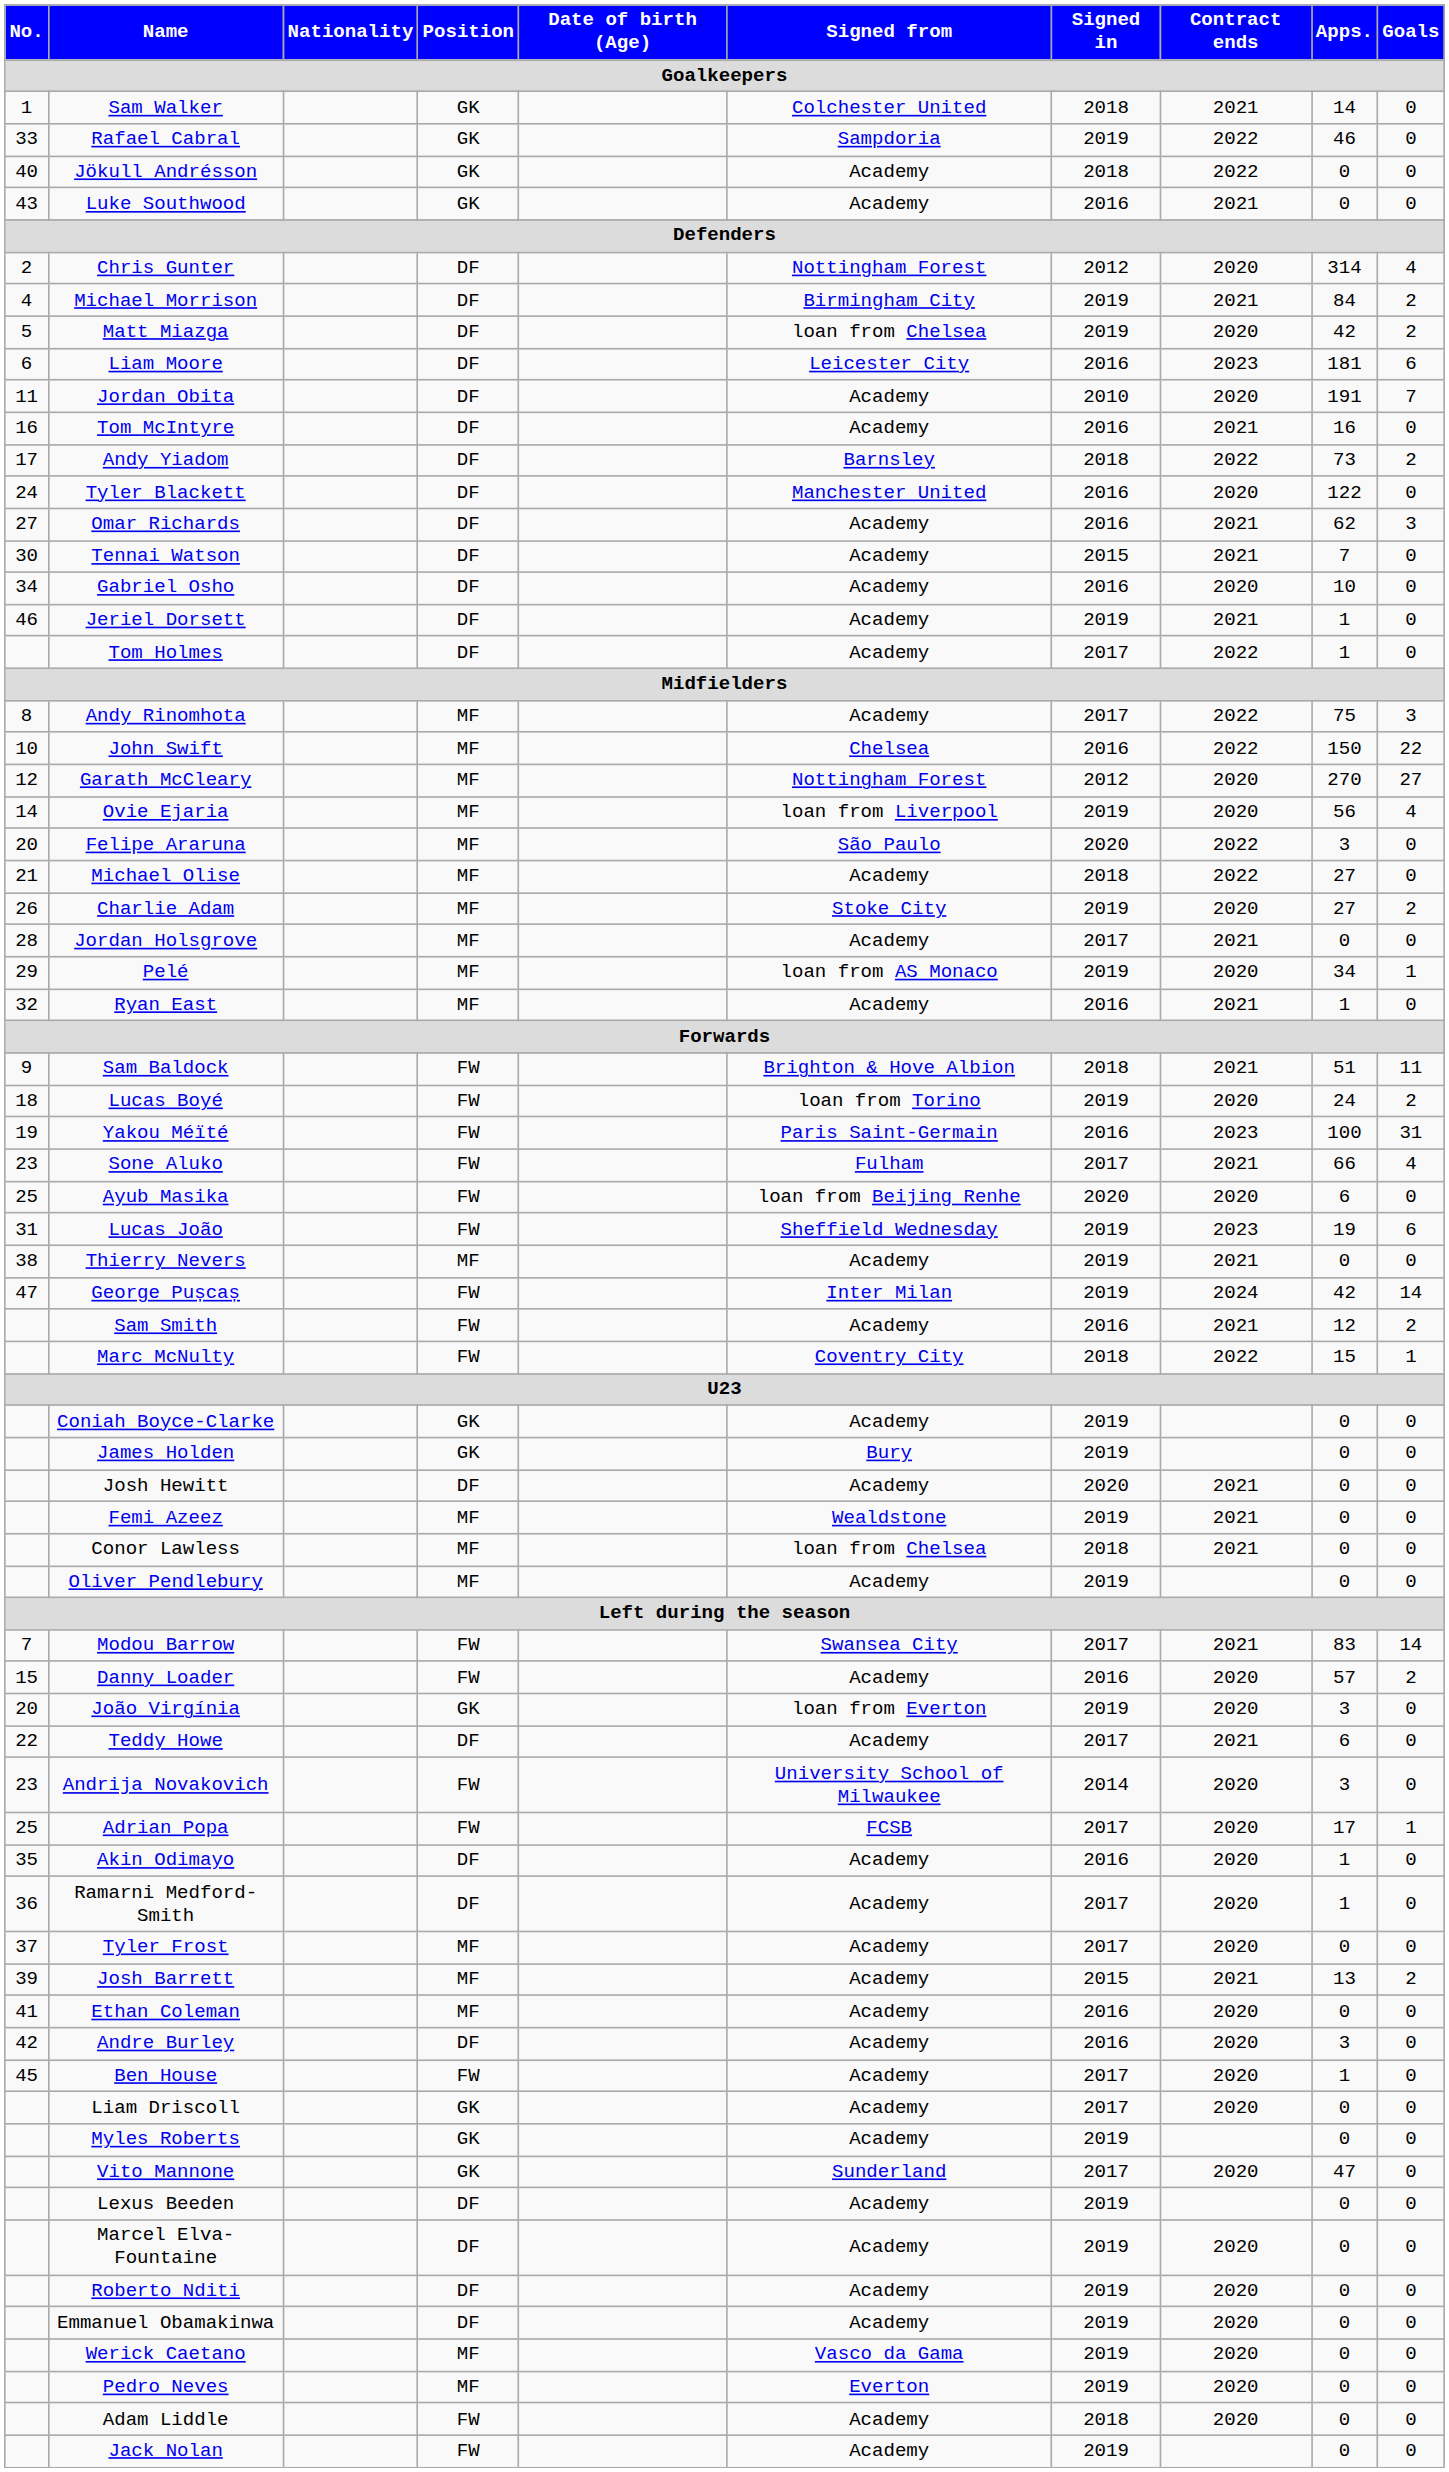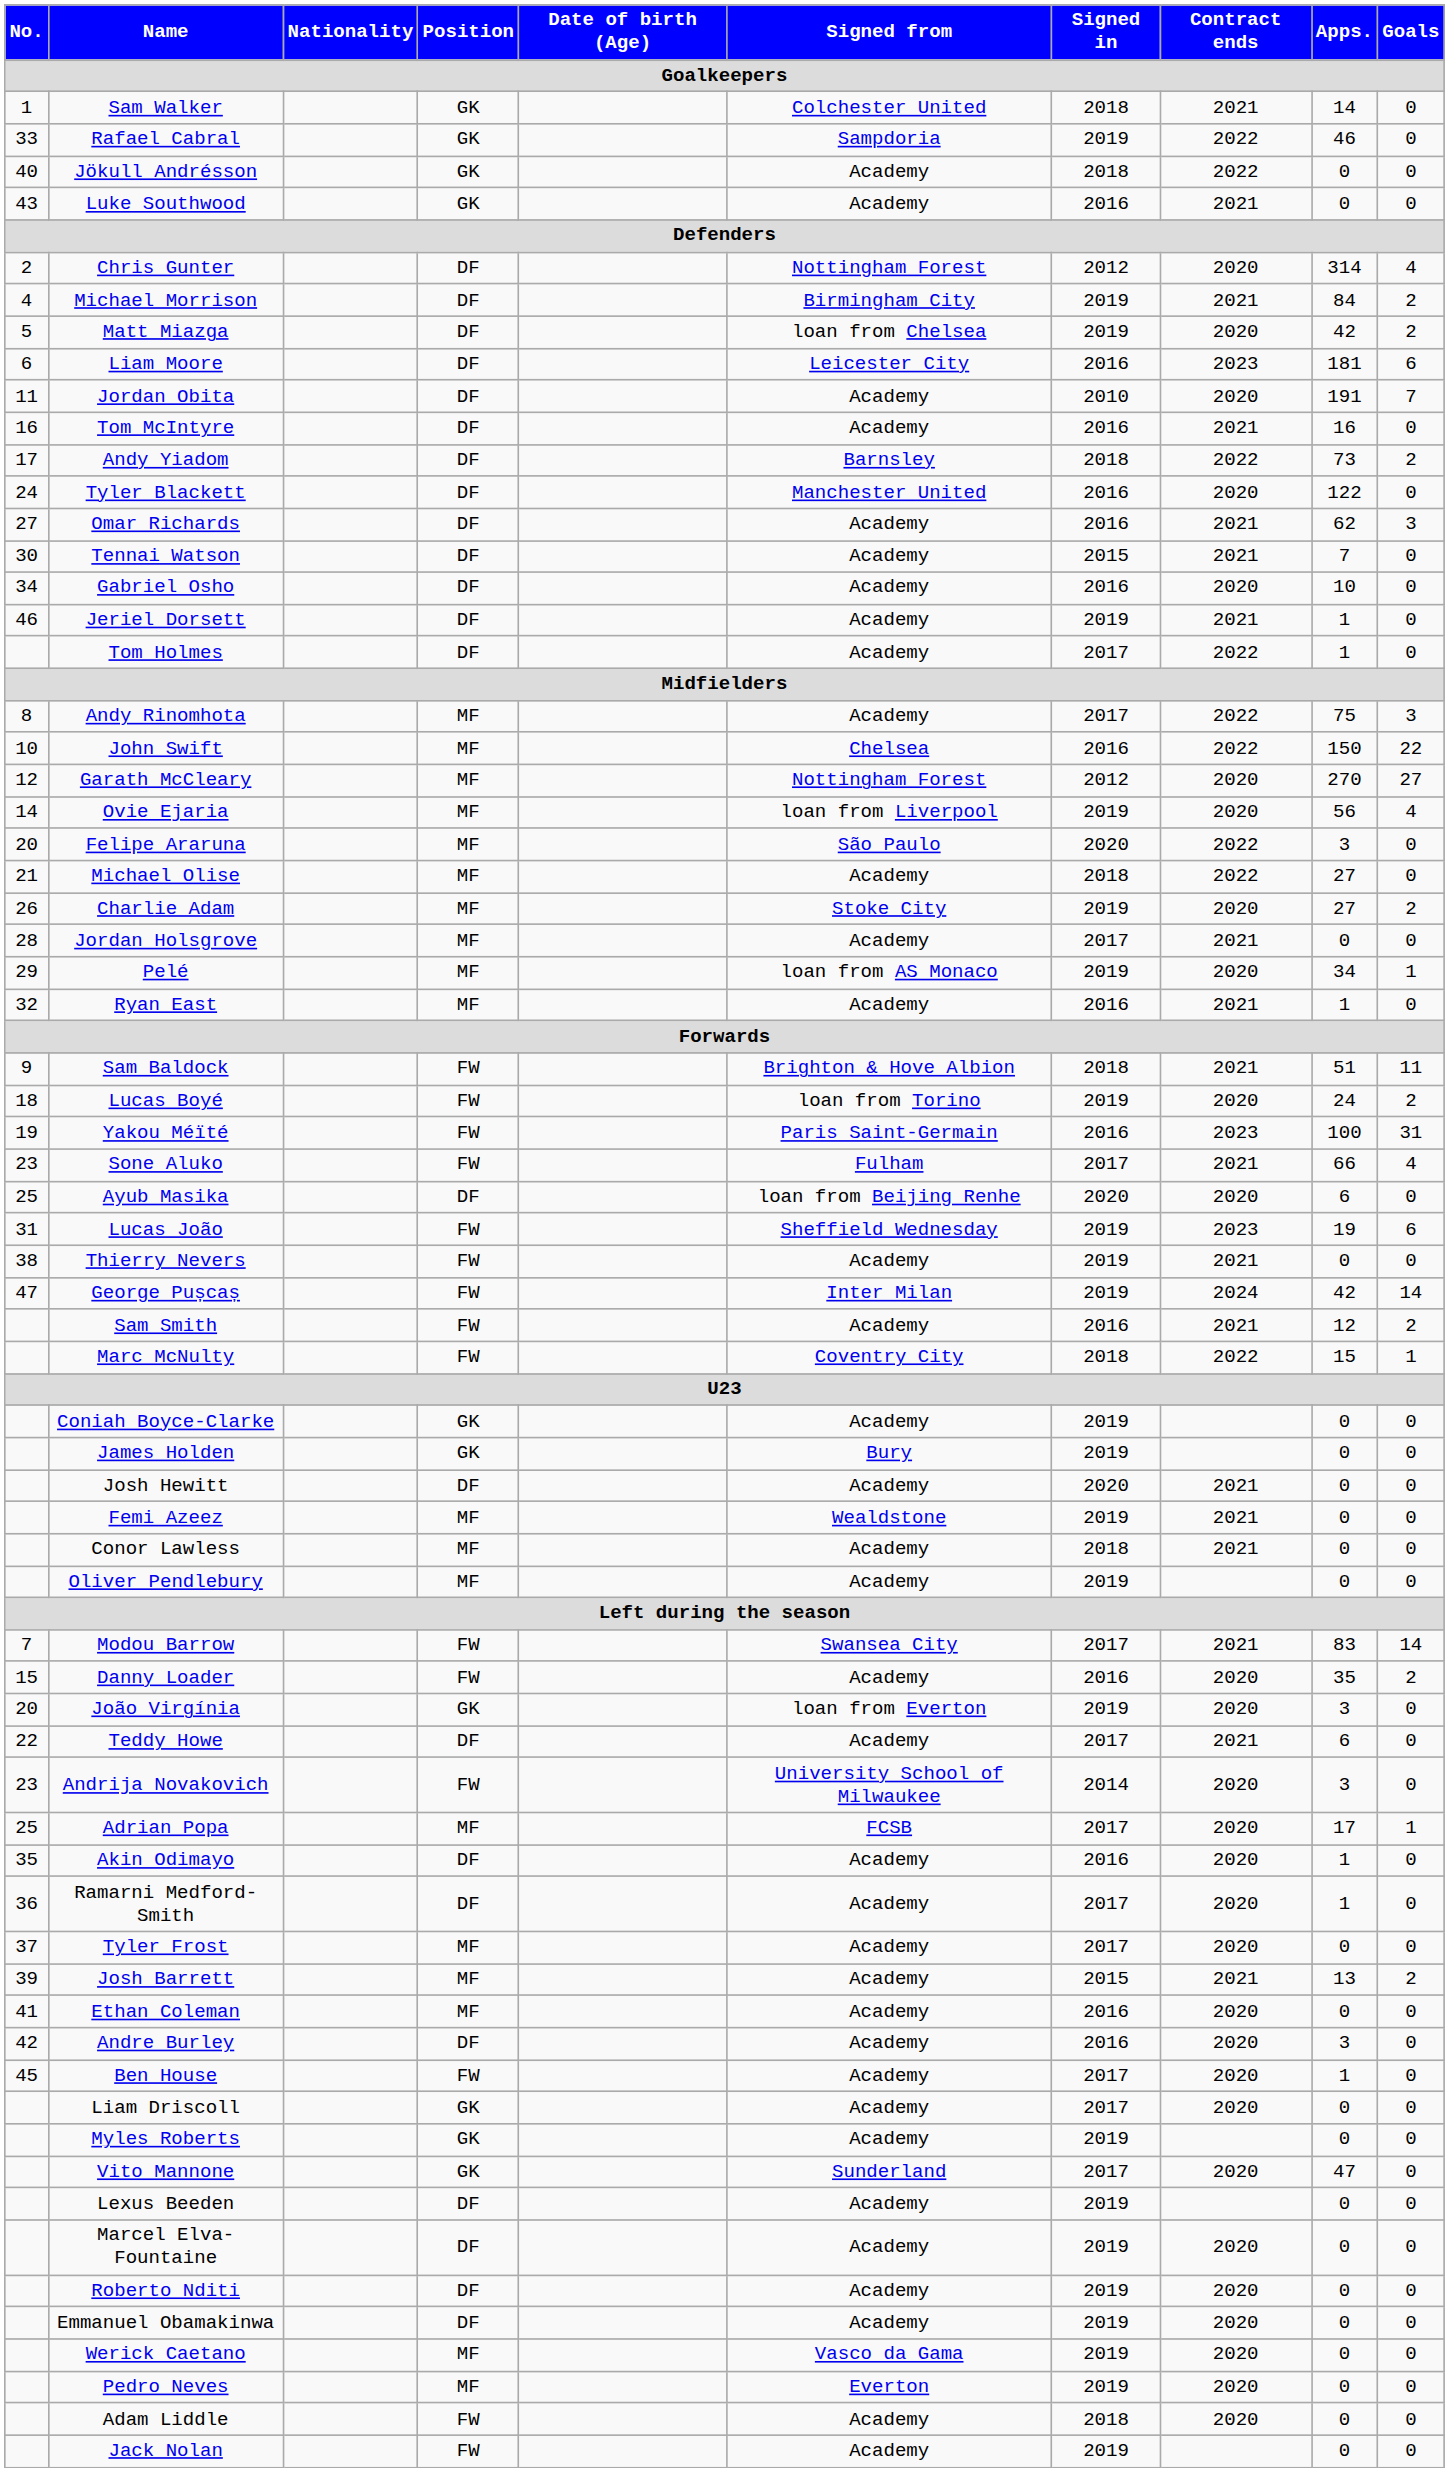Ayub Masika | Position: FW -> DF
Thierry Nevers | Position: MF -> FW
Conor Lawless | Signed from: loan from Chelsea -> Academy
Danny Loader | Apps.: 57 -> 35
Adrian Popa | Position: FW -> MF
